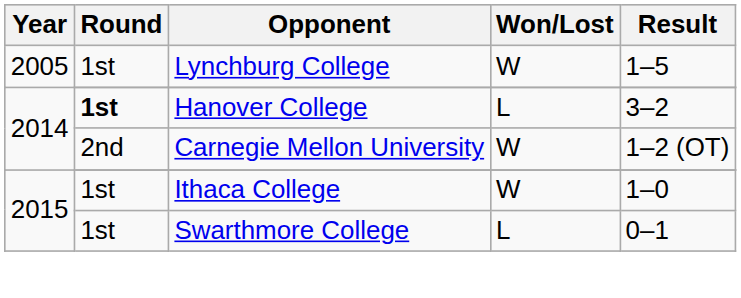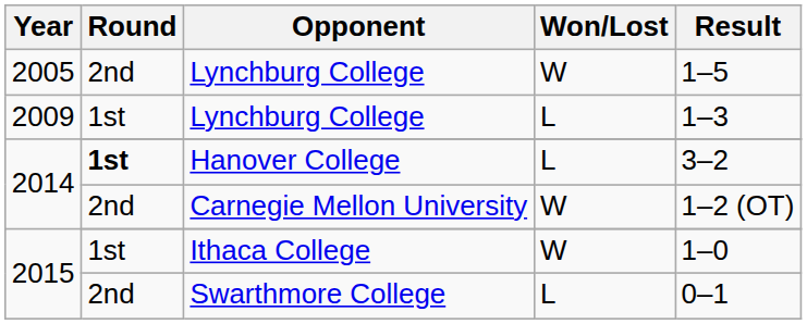2005 / Lynchburg College | Round: 1st -> 2nd
+ row: 2009 | 1st | Lynchburg College | L | 1–3
Swarthmore College | Round: 1st -> 2nd
